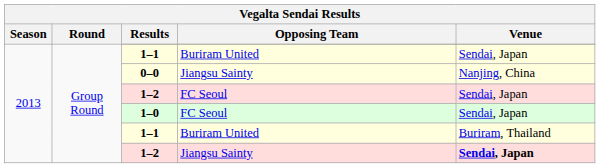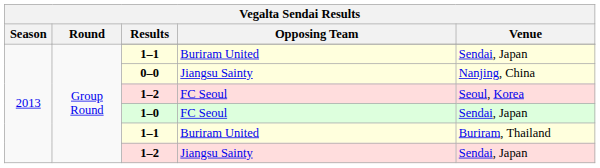1–2 / FC Seoul | Venue: Sendai, Japan -> Seoul, Korea
1–2 / Jiangsu Sainty | Venue: bold -> normal
